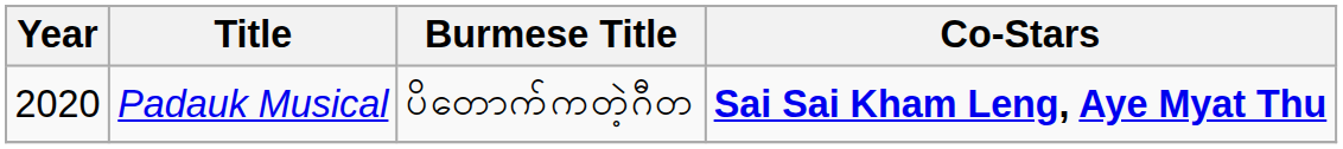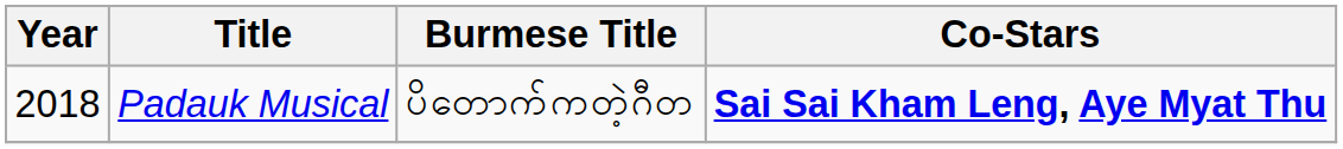Padauk Musical | Year: 2020 -> 2018
